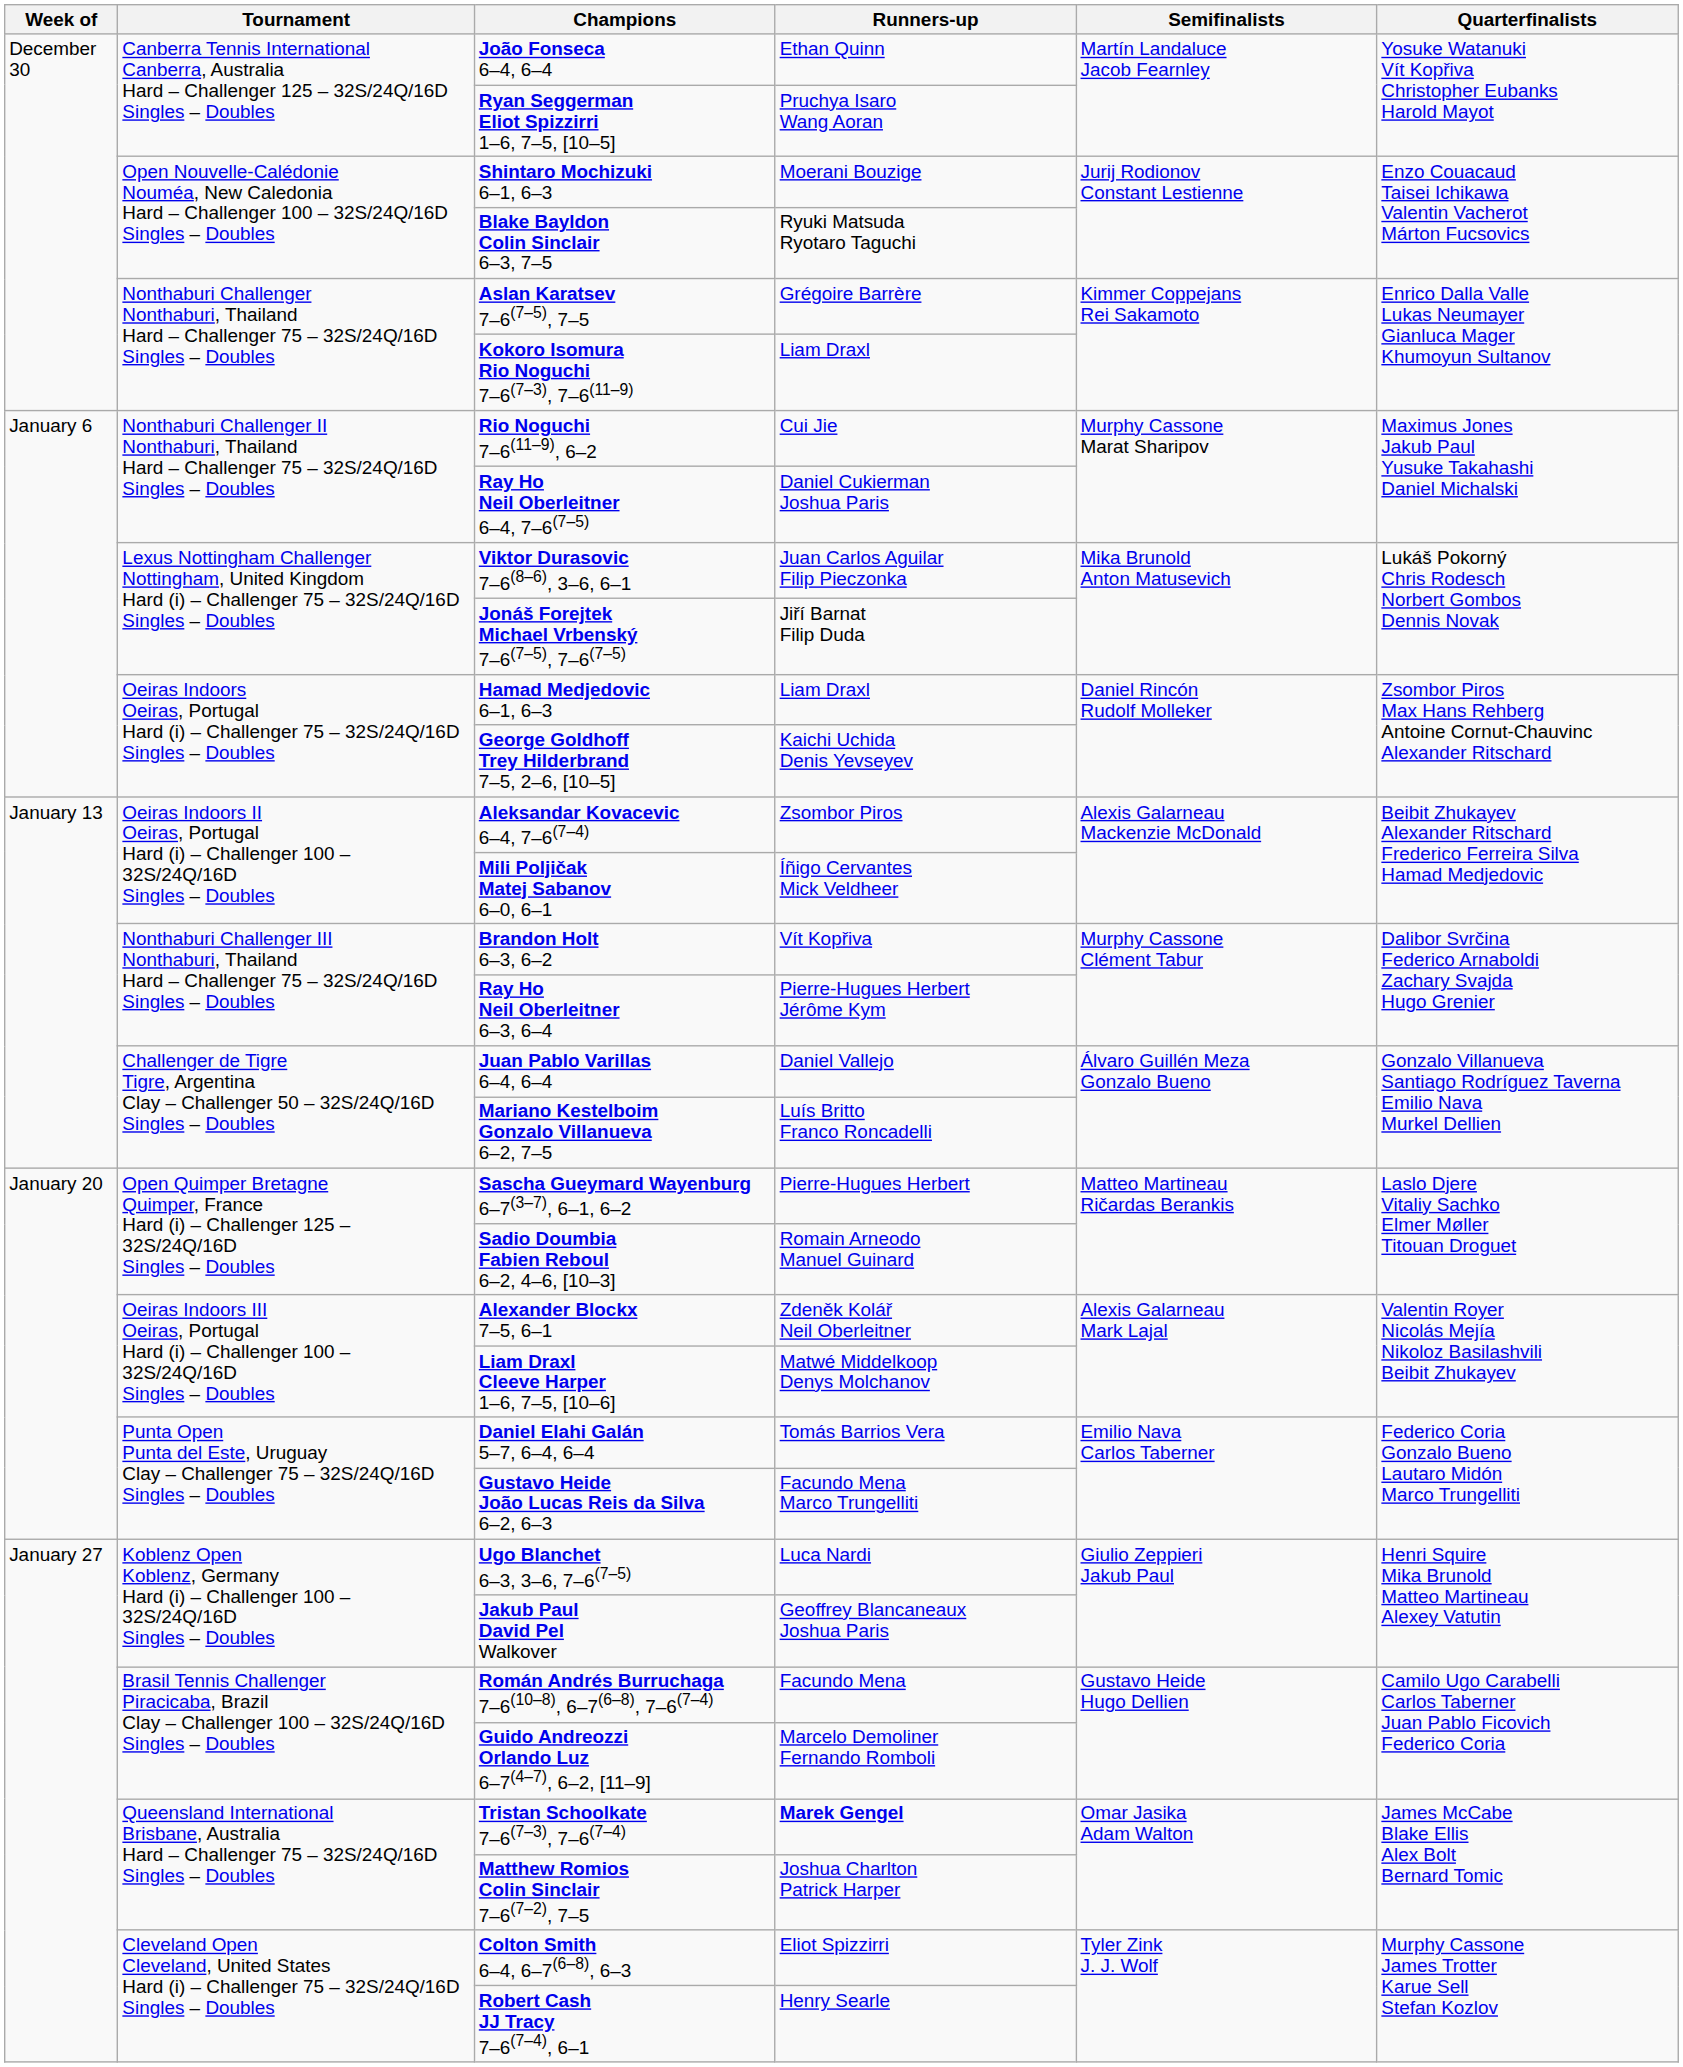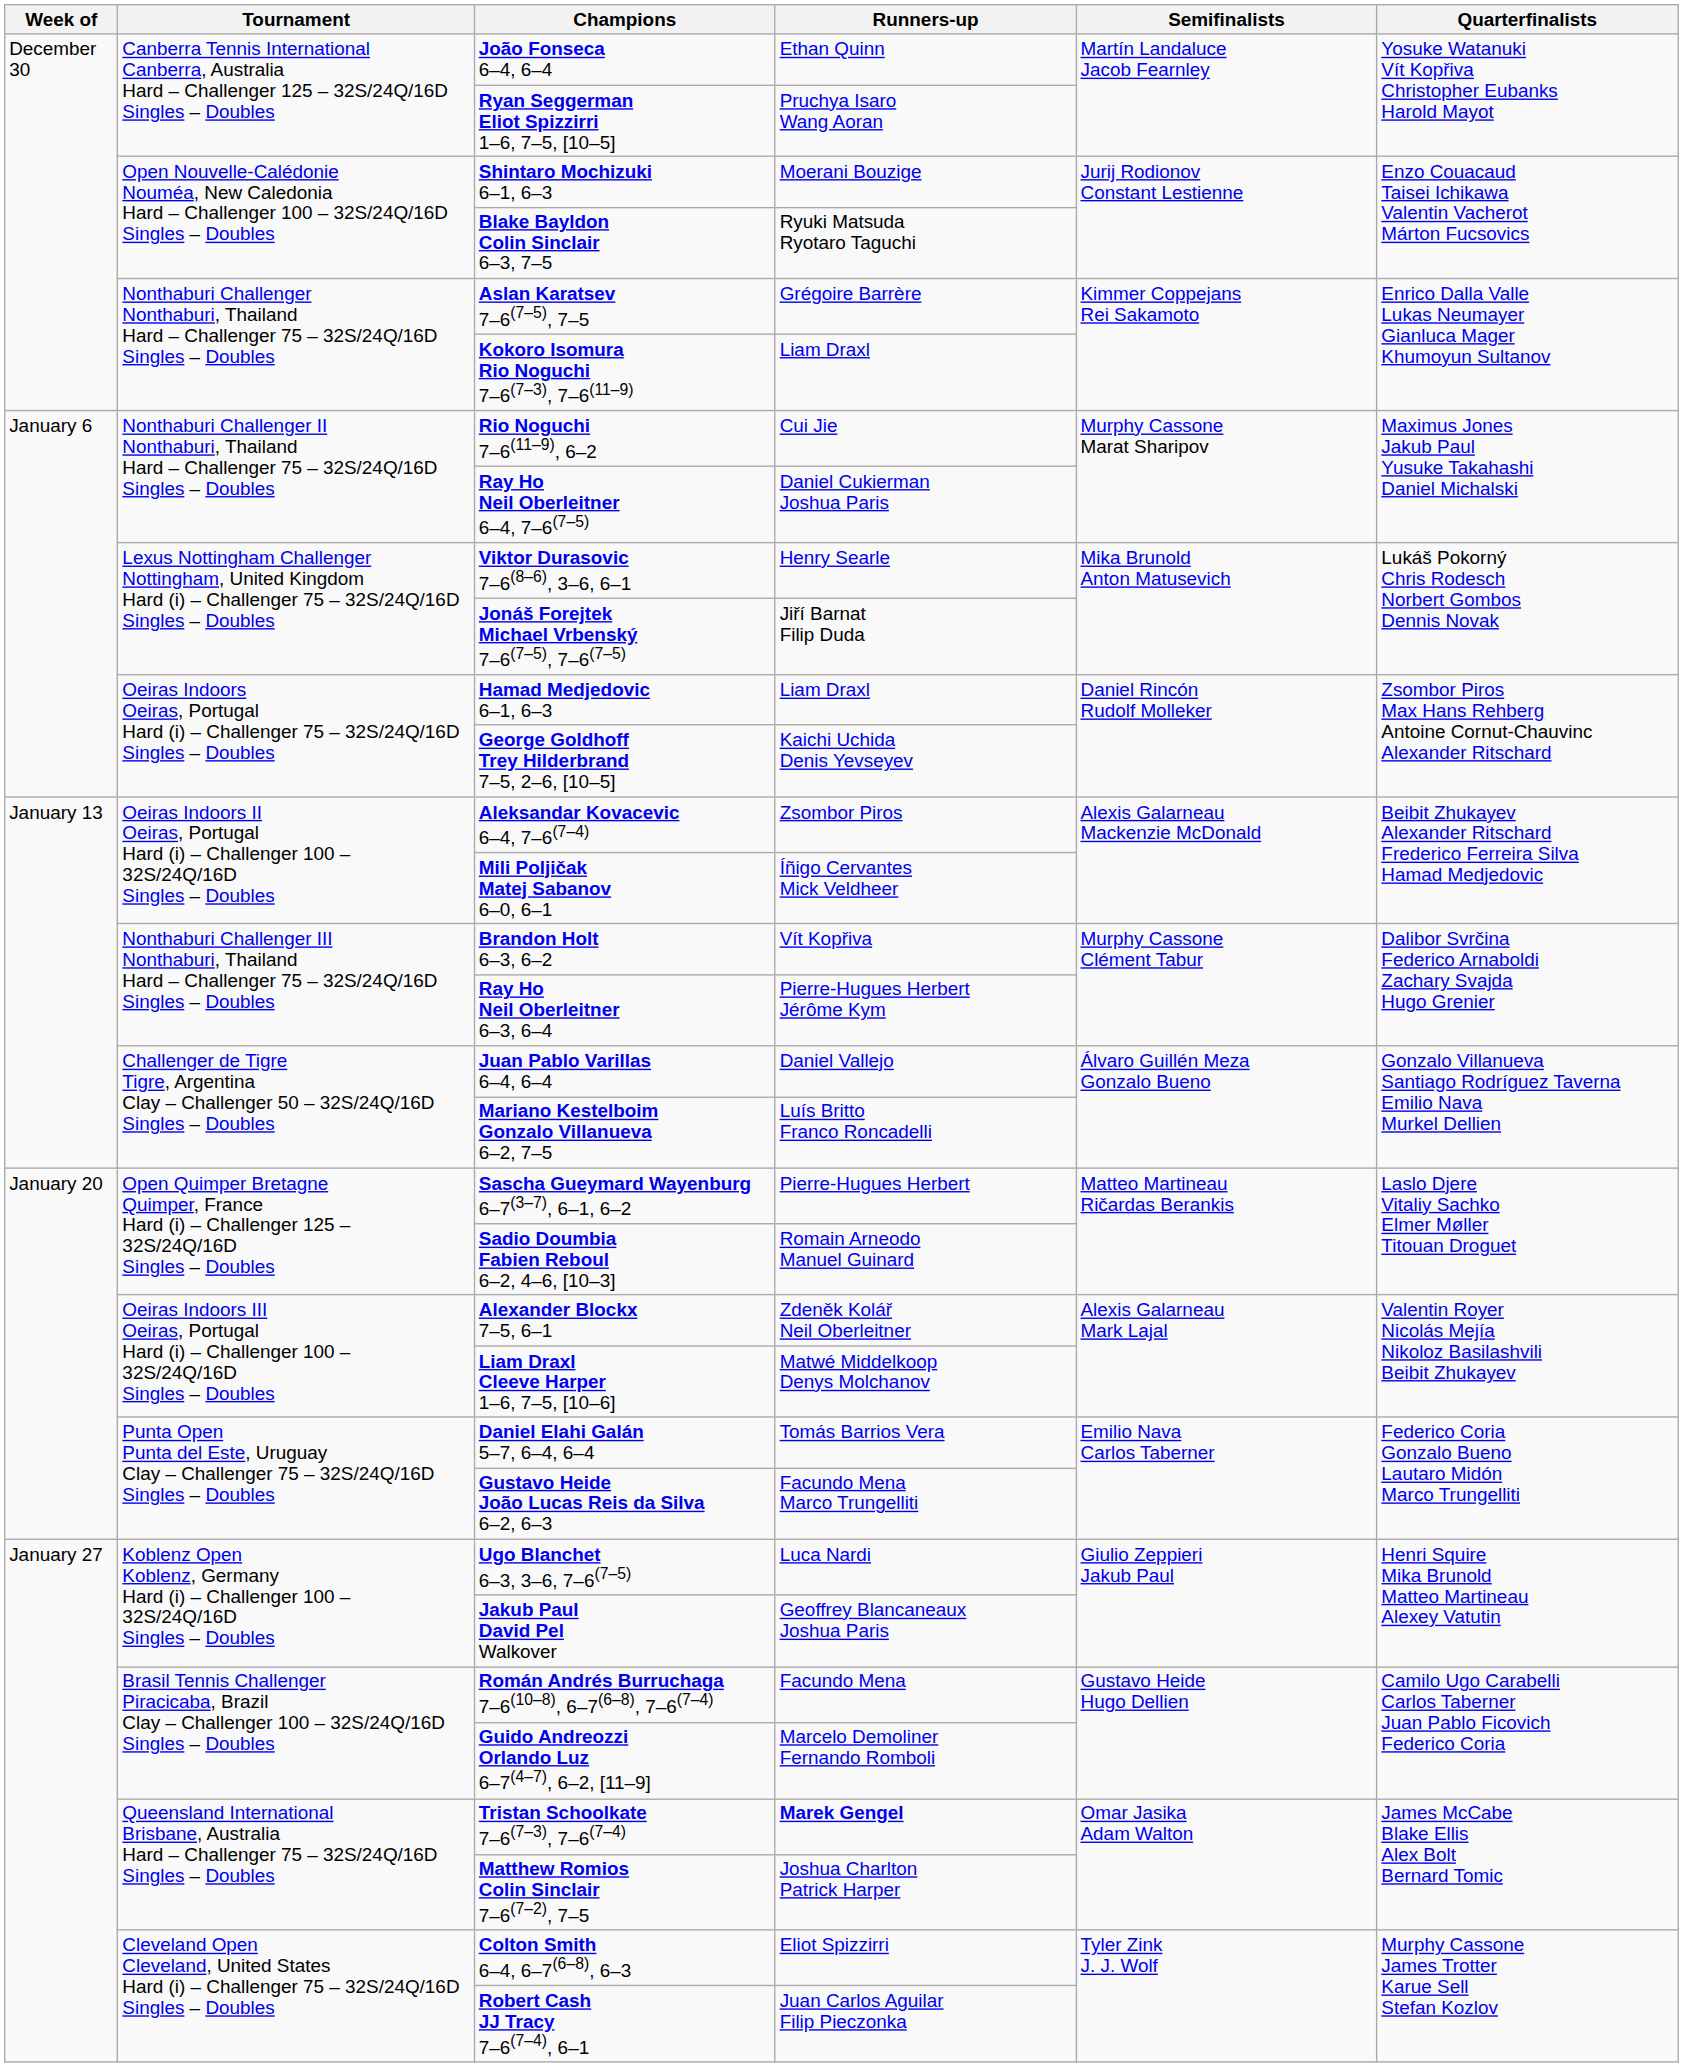Viktor Durasovic 7–6(8–6), 3–6, 6–1 | Runners-up: Juan Carlos Aguilar Filip Pieczonka -> Henry Searle
Robert Cash JJ Tracy 7–6(7–4), 6–1 | Runners-up: Henry Searle -> Juan Carlos Aguilar Filip Pieczonka
